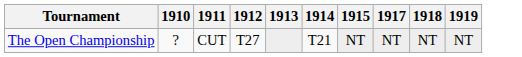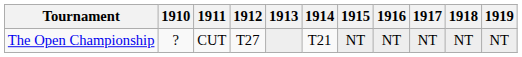+ column: 1916 | NT
